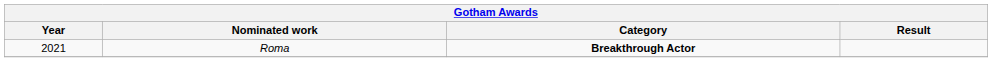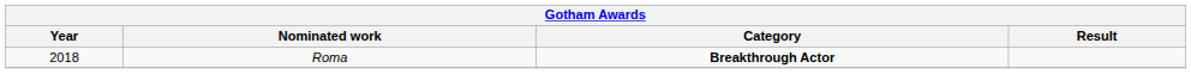Roma | Year: 2021 -> 2018
